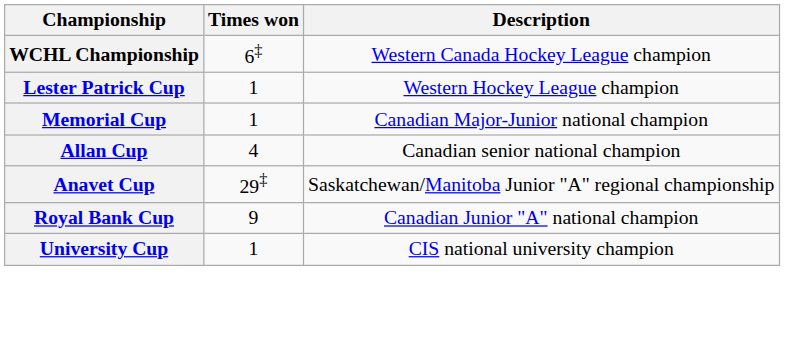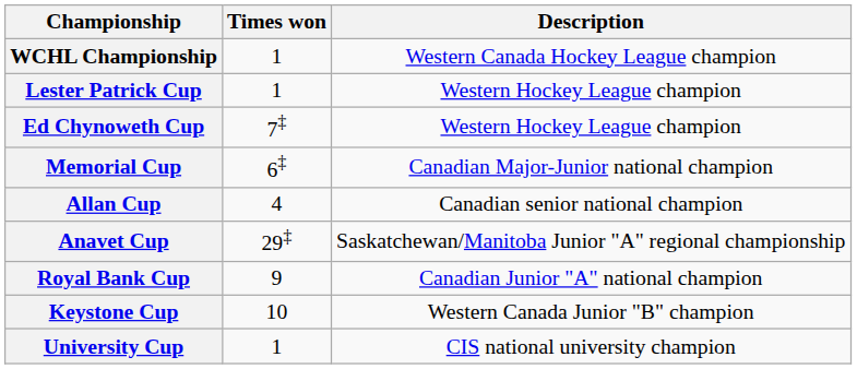WCHL Championship | Times won: 6‡ -> 1
+ row: Ed Chynoweth Cup | 7‡ | Western Hockey League champion
Memorial Cup | Times won: 1 -> 6‡
+ row: Keystone Cup | 10 | Western Canada Junior "B" champion
